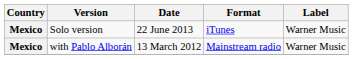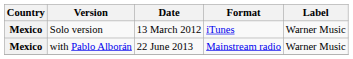Solo version | Date: 22 June 2013 -> 13 March 2012
with Pablo Alborán | Date: 13 March 2012 -> 22 June 2013
